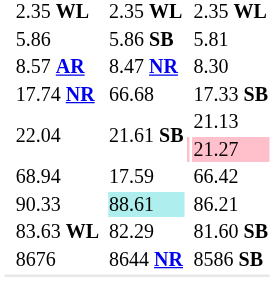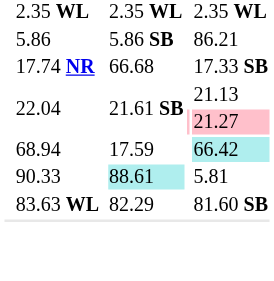5.86 | column 7: 5.81 -> 86.21
- row: 8.57 AR | 8.47 NR | 8.30
68.94 | column 7: no background -> paleturquoise background
90.33 | column 7: 86.21 -> 5.81
- row: 8676 | 8644 NR | 8586 SB
